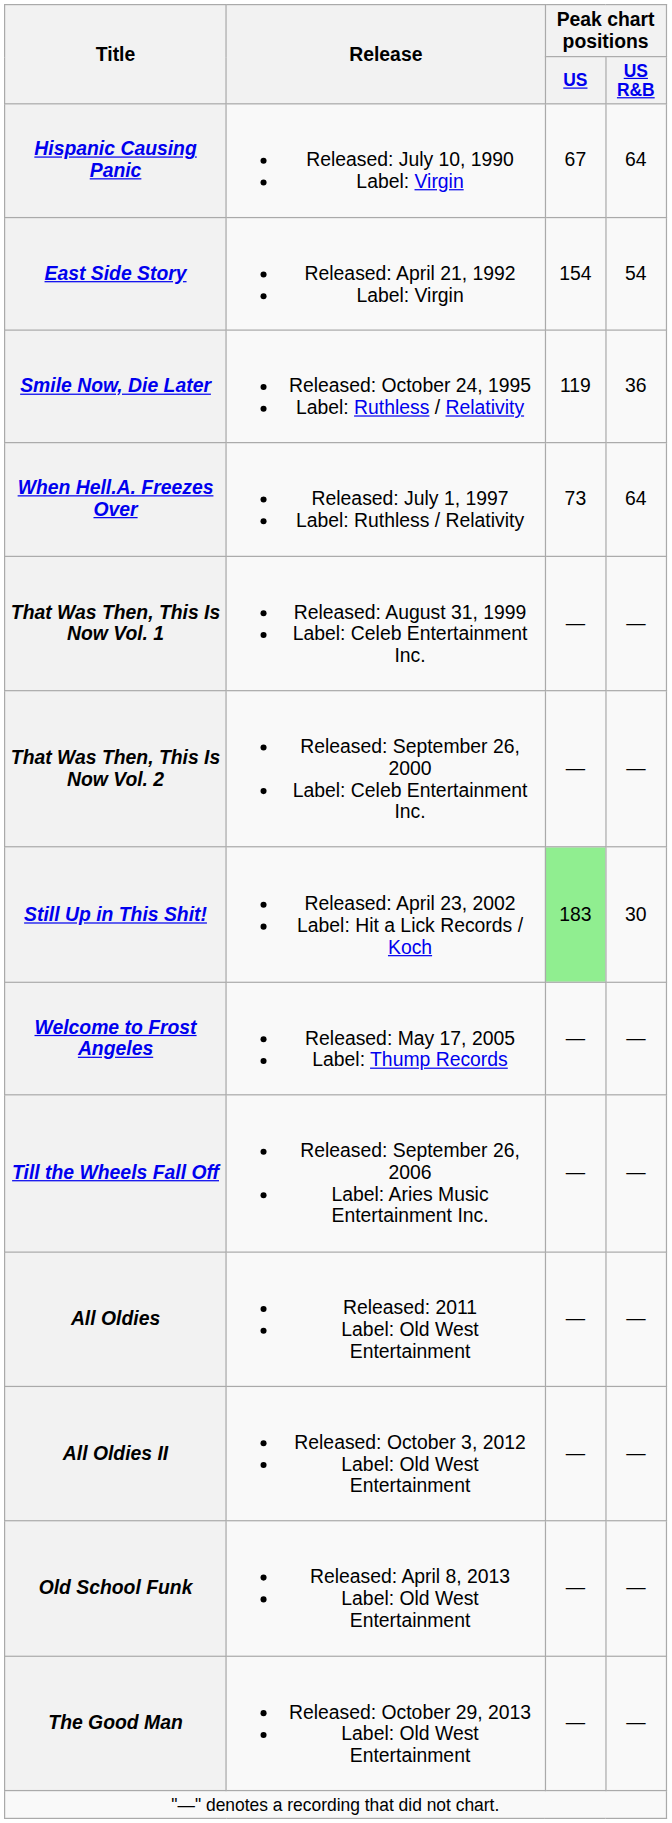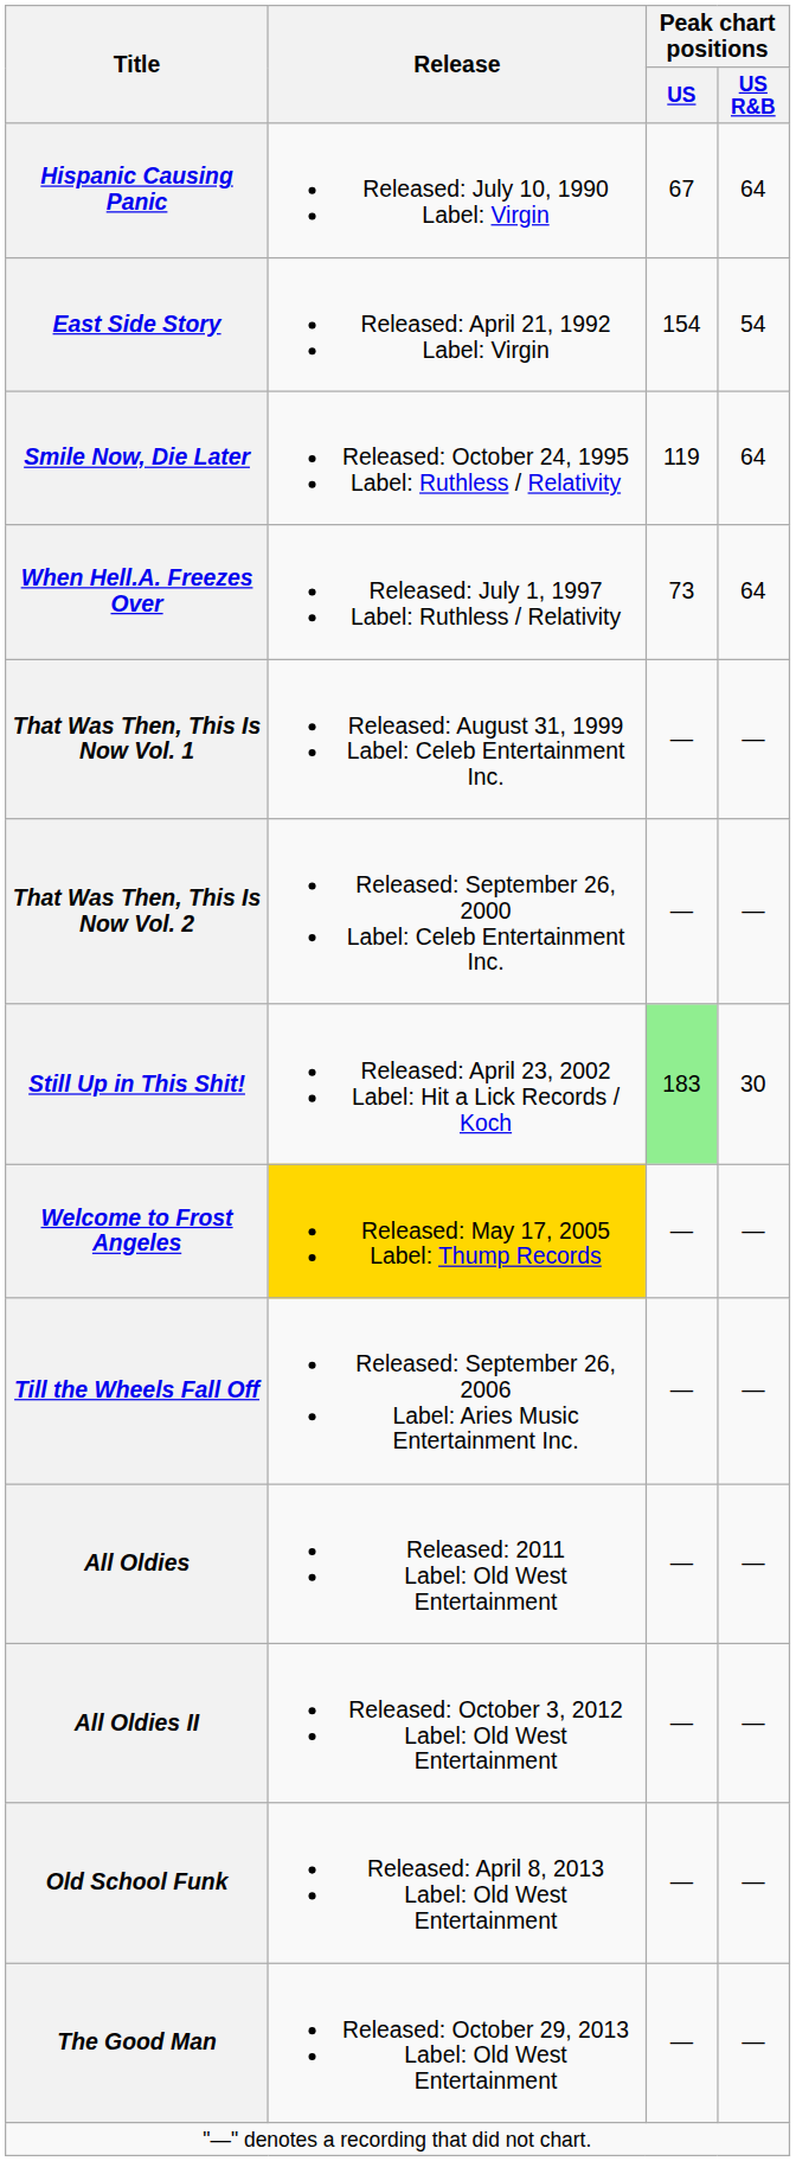Smile Now, Die Later | Peak chart positions / US R&B: 36 -> 64
Welcome to Frost Angeles | Release: no background -> gold background
